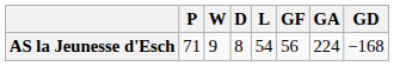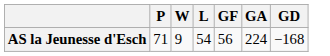- column: D | 8
